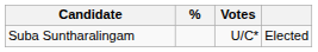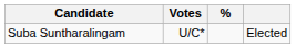columns swapped: Votes <-> %
